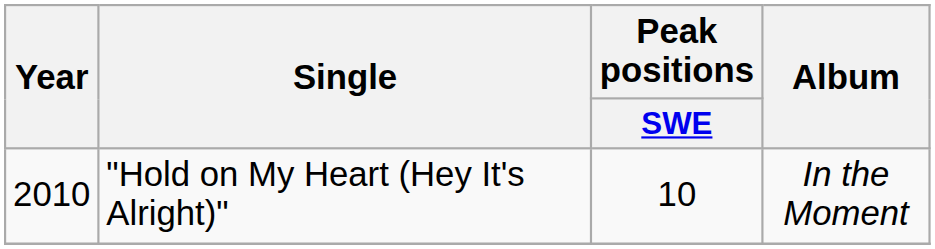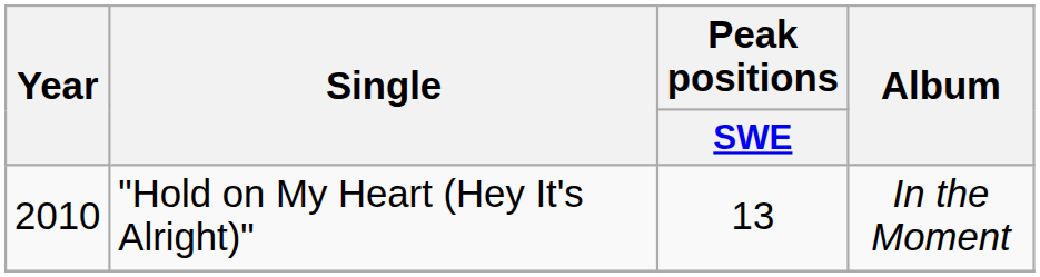"Hold on My Heart (Hey It's Alright)" | Peak positions / SWE: 10 -> 13
